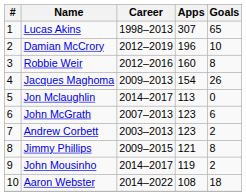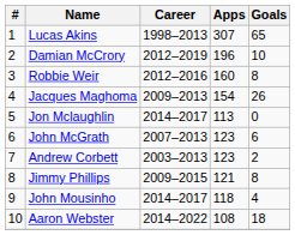John Mousinho | Apps: 119 -> 118
John Mousinho | Goals: 2 -> 4
